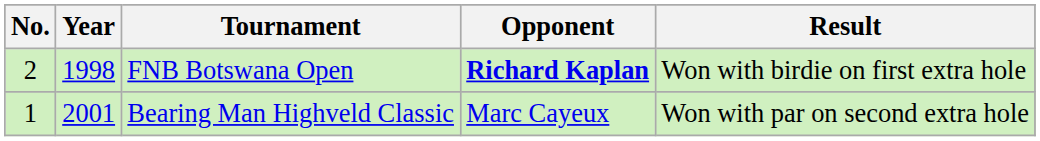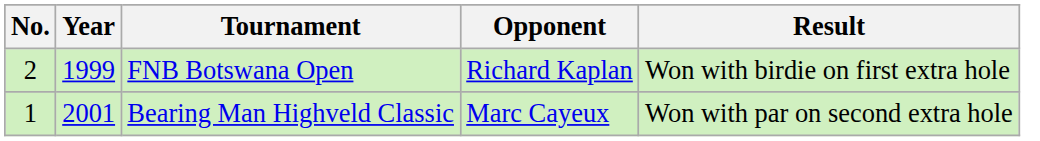FNB Botswana Open | Year: 1998 -> 1999
FNB Botswana Open | Opponent: bold -> normal
